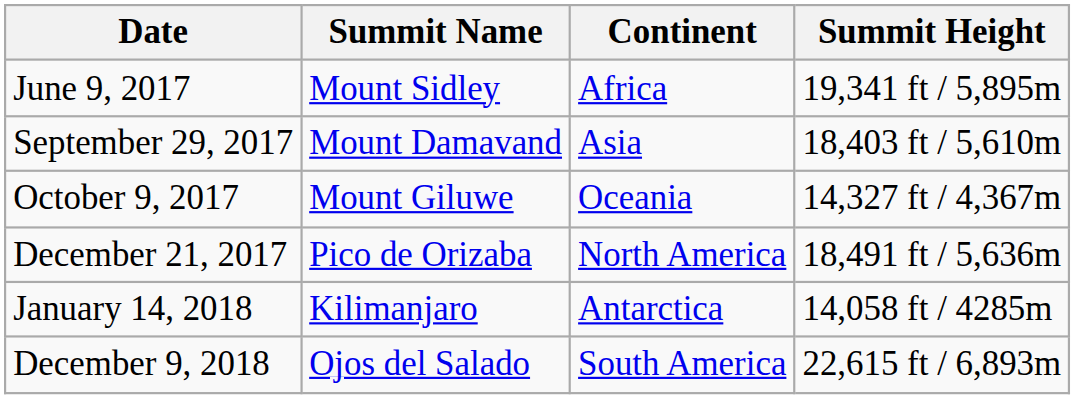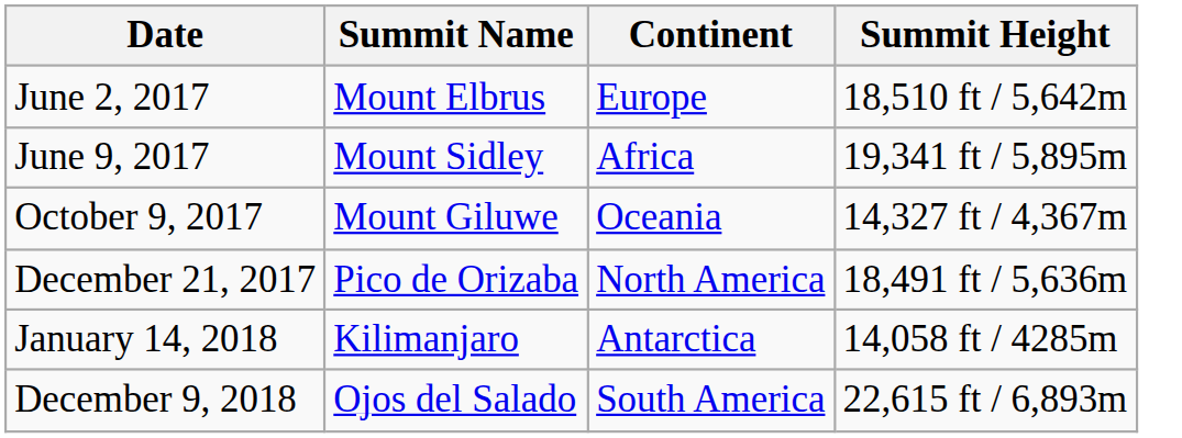+ row: June 2, 2017 | Mount Elbrus | Europe | 18,510 ft / 5,642m
- row: September 29, 2017 | Mount Damavand | Asia | 18,403 ft / 5,610m
